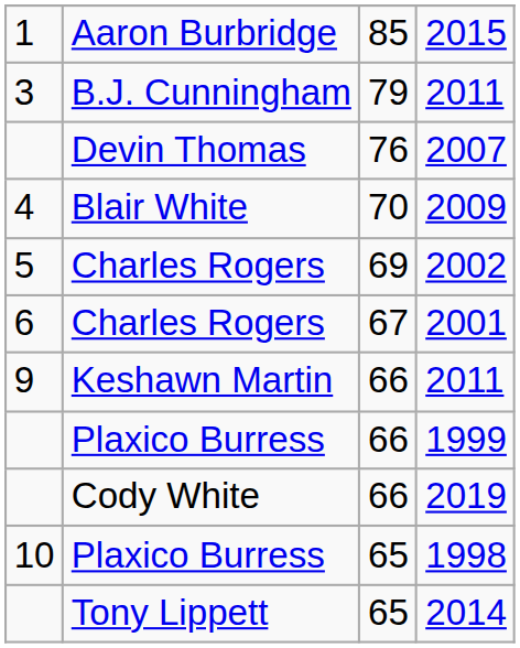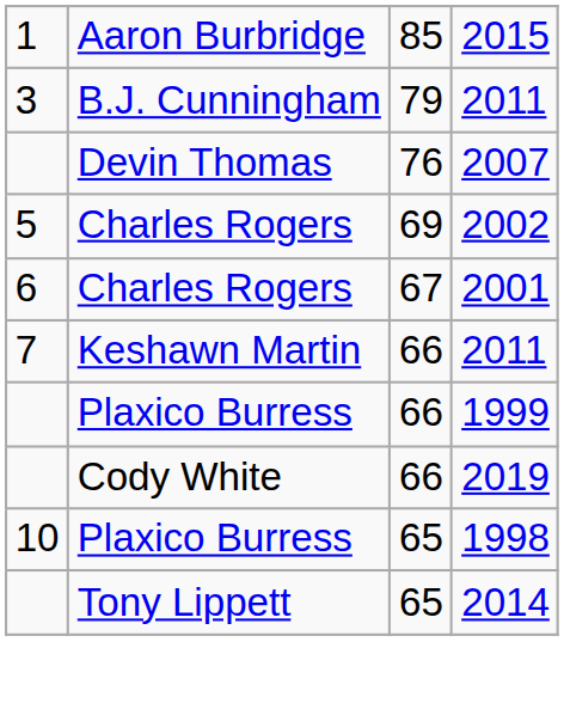- row: 4 | Blair White | 70 | 2009
Keshawn Martin / 2011 | column 1: 9 -> 7
